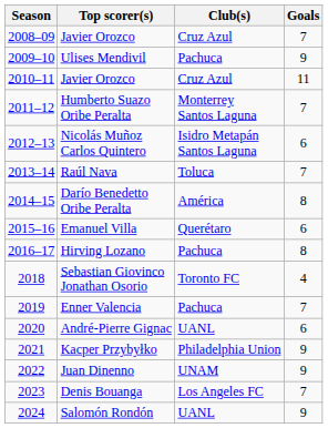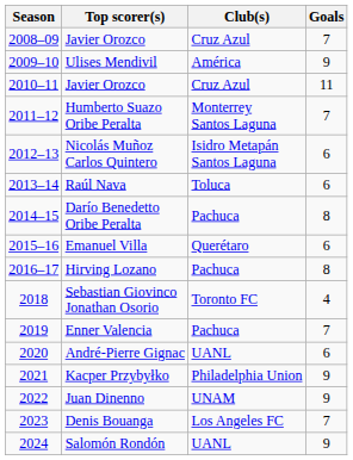Ulises Mendivil | Club(s): Pachuca -> América
Raúl Nava | Goals: 7 -> 6
Darío Benedetto Oribe Peralta | Club(s): América -> Pachuca
